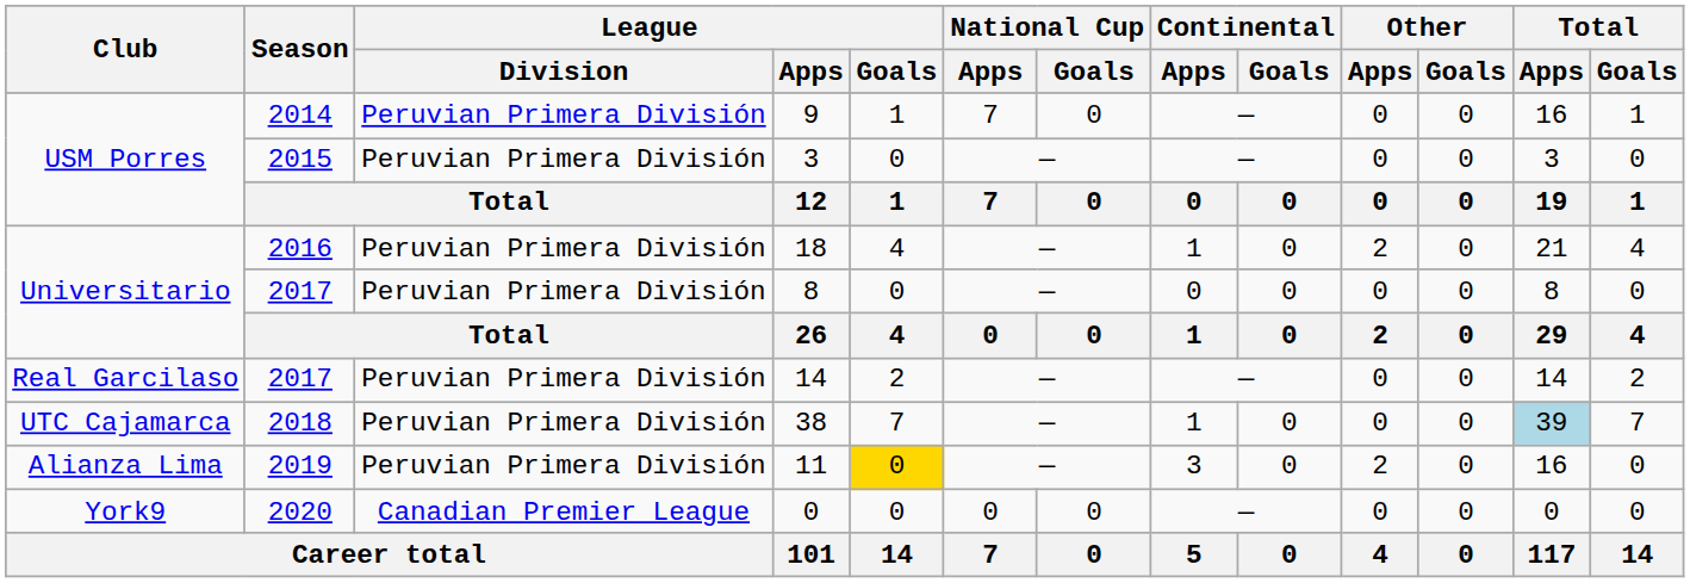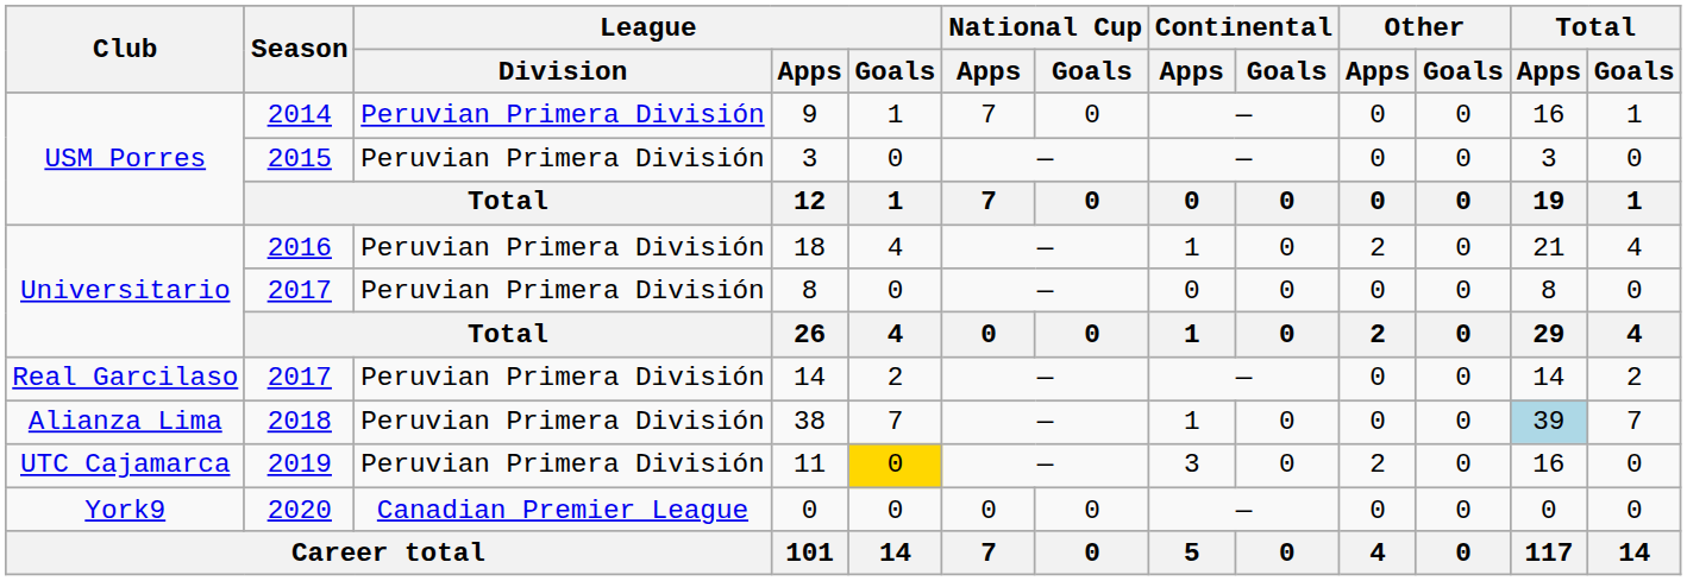38 | Club: UTC Cajamarca -> Alianza Lima
11 | Club: Alianza Lima -> UTC Cajamarca
